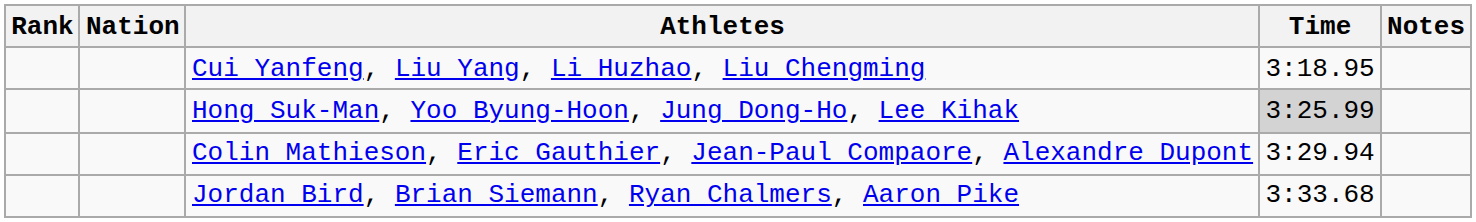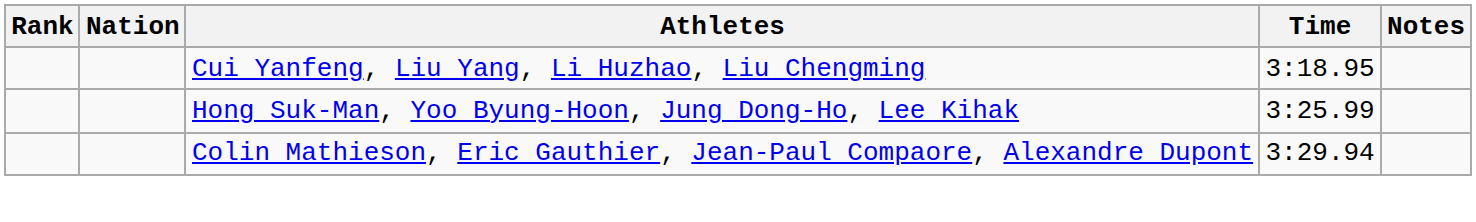Hong Suk-Man, Yoo Byung-Hoon, Jung Dong-Ho, Lee Kihak | Time: lightgrey background -> no background
- row: Jordan Bird, Brian Siemann, Ryan Chalmers, Aaron Pike | 3:33.68
